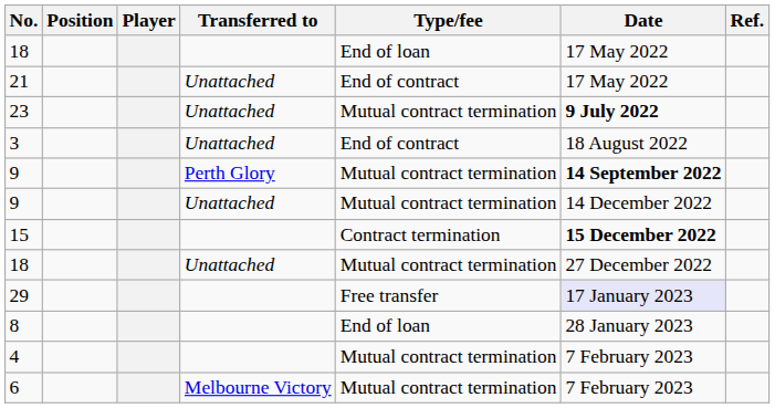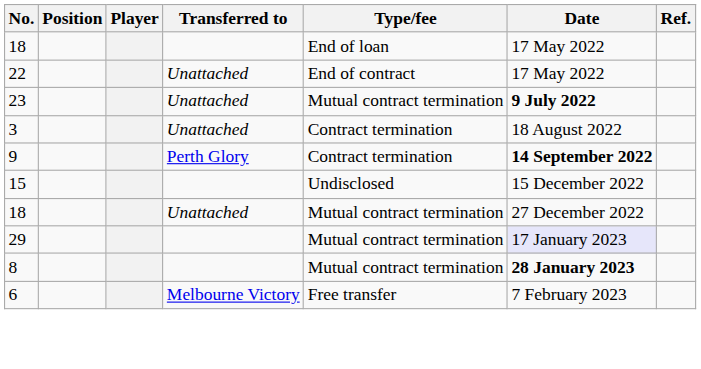- row: 21 | Unattached | End of contract | 17 May 2022
+ row: 22 | Unattached | End of contract | 17 May 2022
3 | Type/fee: End of contract -> Contract termination
9 / Perth Glory | Type/fee: Mutual contract termination -> Contract termination
- row: 9 | Unattached | Mutual contract termination | 14 December 2022
15 | Type/fee: Contract termination -> Undisclosed
15 | Date: bold -> normal
29 | Type/fee: Free transfer -> Mutual contract termination
8 | Type/fee: End of loan -> Mutual contract termination
8 | Date: normal -> bold
- row: 4 | Mutual contract termination | 7 February 2023
6 | Type/fee: Mutual contract termination -> Free transfer
